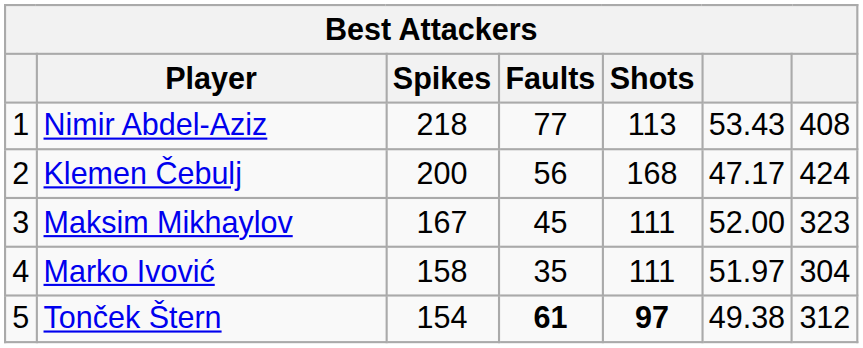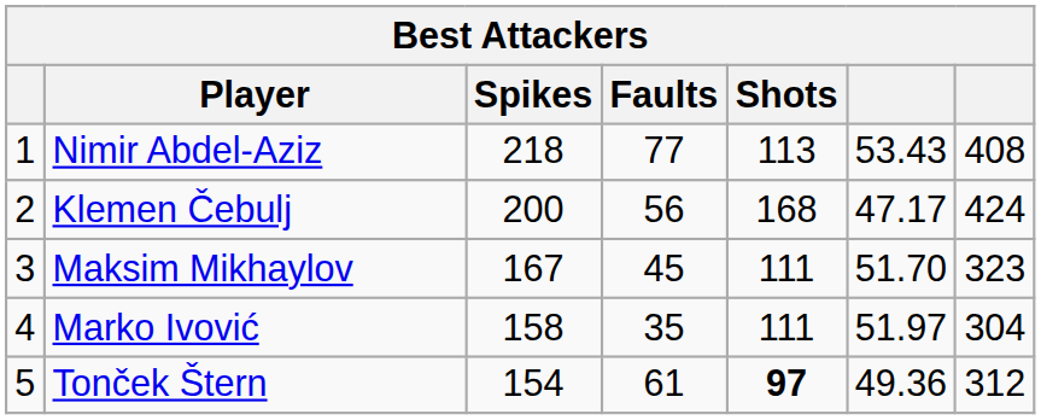Maksim Mikhaylov | column 6: 52.00 -> 51.70
Tonček Štern | Faults: bold -> normal
Tonček Štern | column 6: 49.38 -> 49.36
